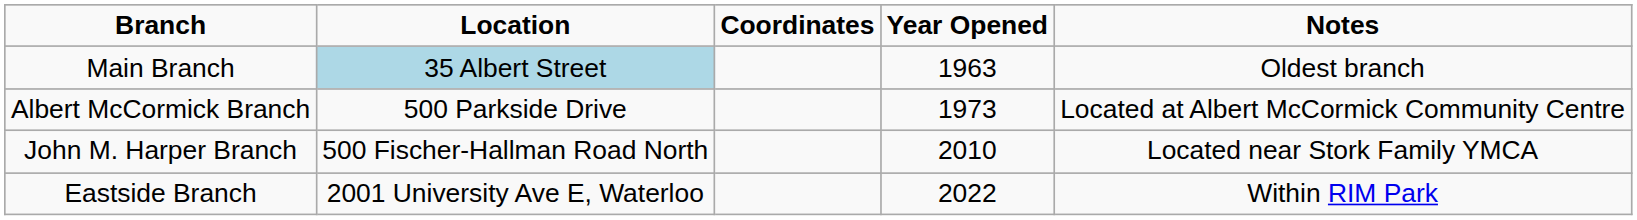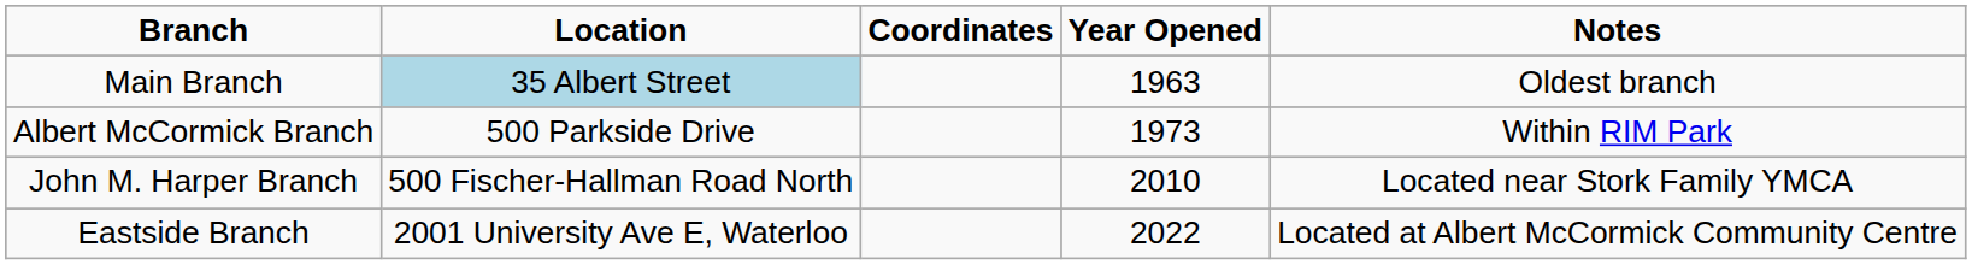Albert McCormick Branch | Notes: Located at Albert McCormick Community Centre -> Within RIM Park
Eastside Branch | Notes: Within RIM Park -> Located at Albert McCormick Community Centre
